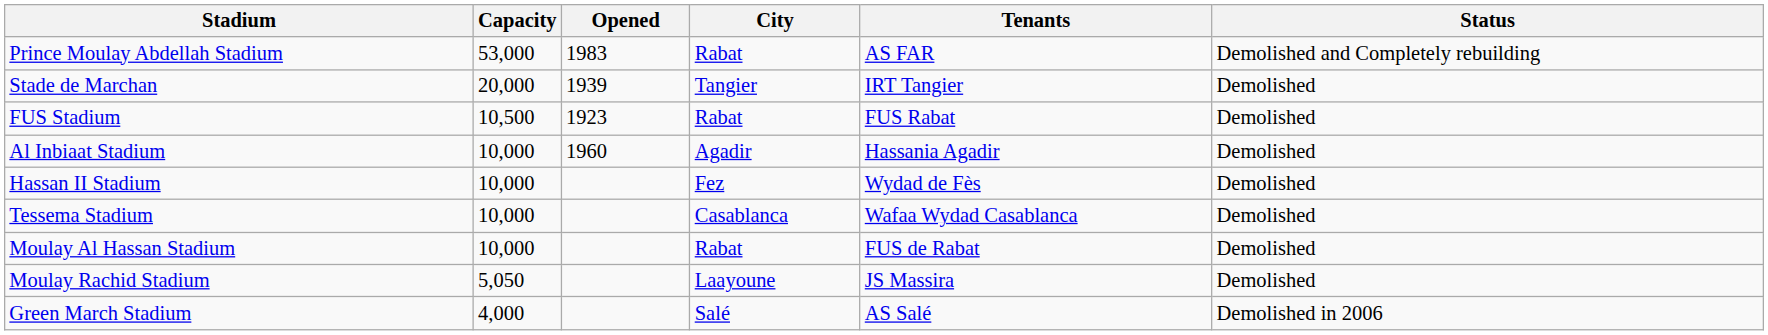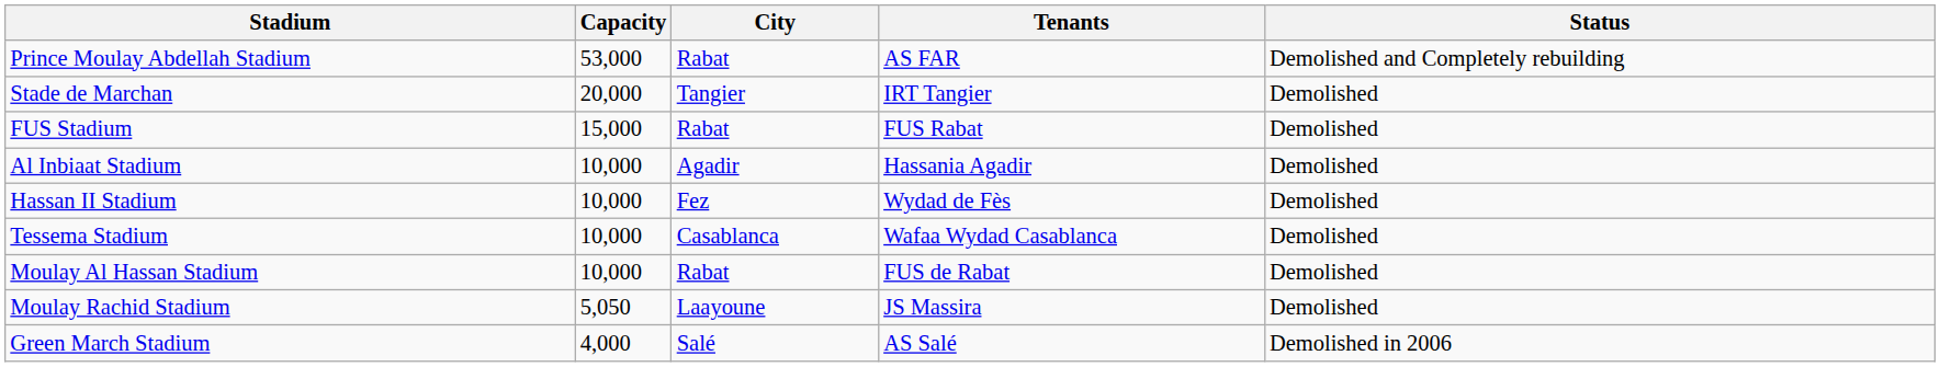- column: Opened | 1983 | 1939 | 1923 | 1960
FUS Stadium | Capacity: 10,500 -> 15,000
